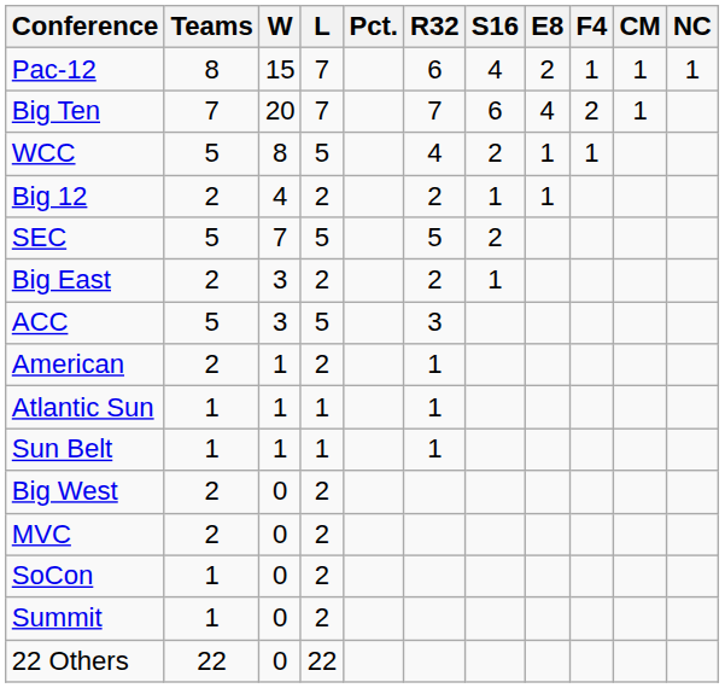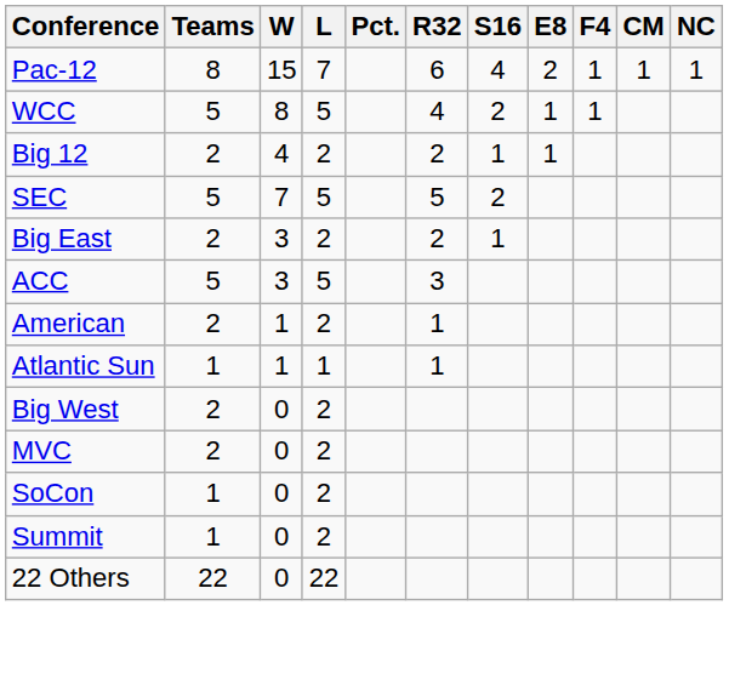- row: Big Ten | 7 | 20 | 7 | 7 | 6 | 4 | 2 | 1
- row: Sun Belt | 1 | 1 | 1 | 1
